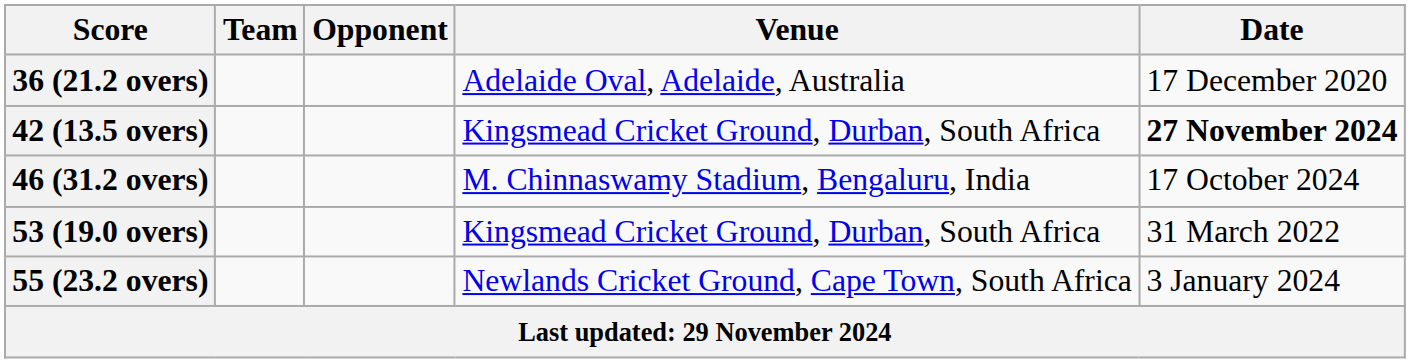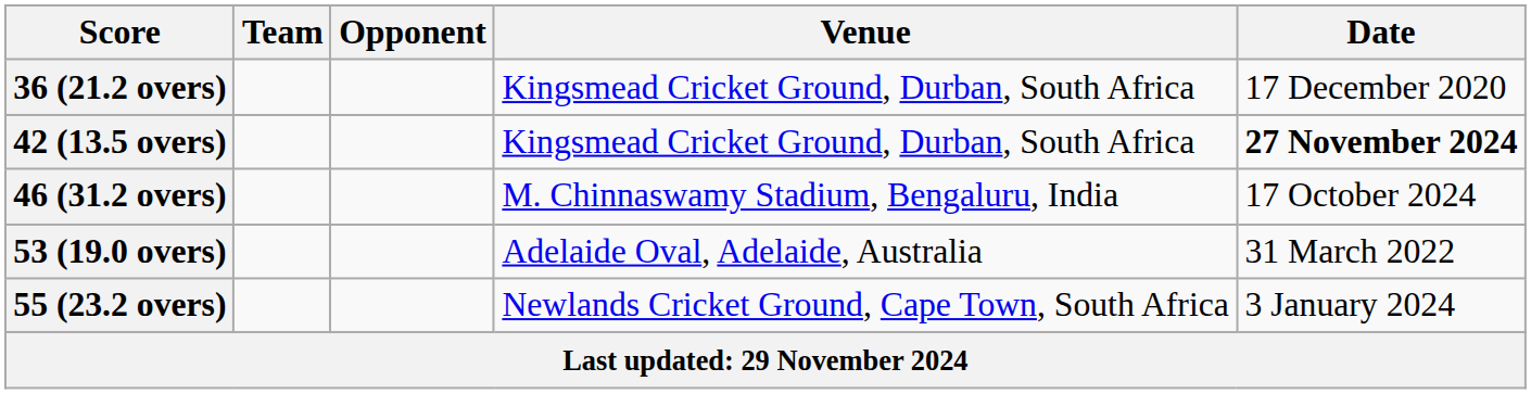36 (21.2 overs) | Venue: Adelaide Oval, Adelaide, Australia -> Kingsmead Cricket Ground, Durban, South Africa
53 (19.0 overs) | Venue: Kingsmead Cricket Ground, Durban, South Africa -> Adelaide Oval, Adelaide, Australia
